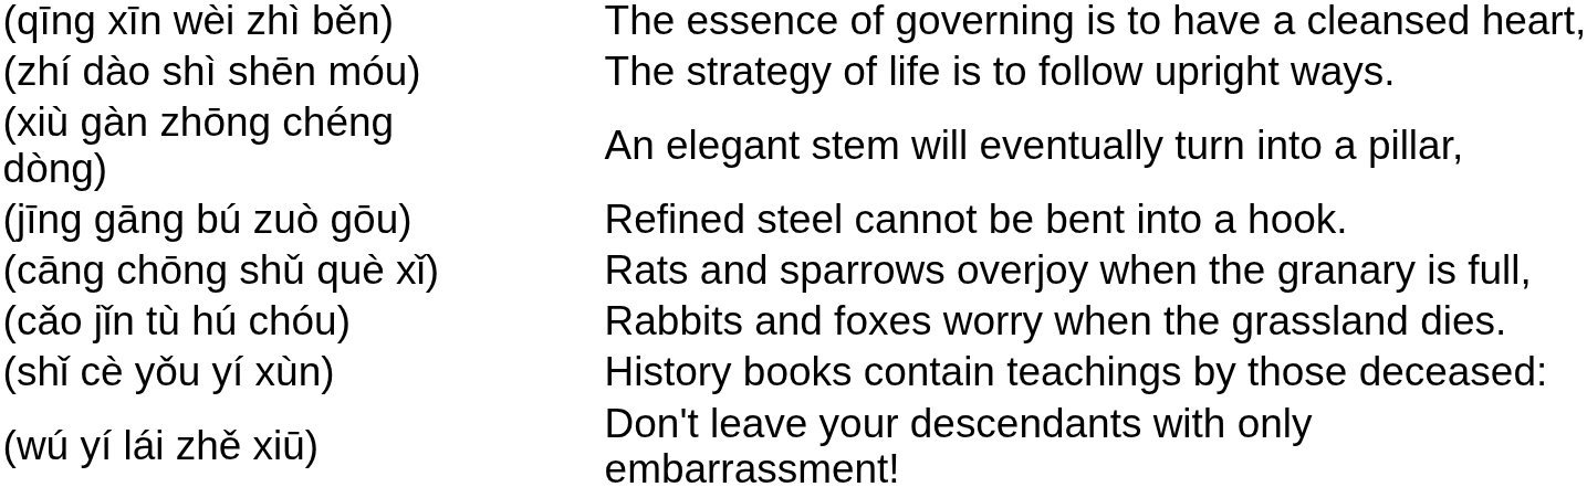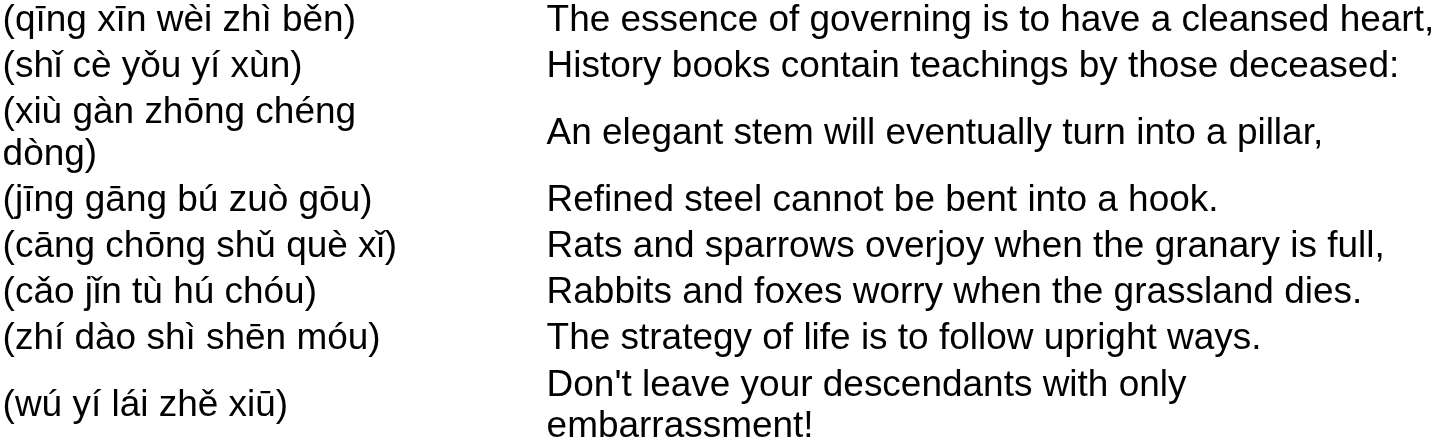rows swapped: (zhí dào shì shēn móu) <-> (shǐ cè yǒu yí xùn)
